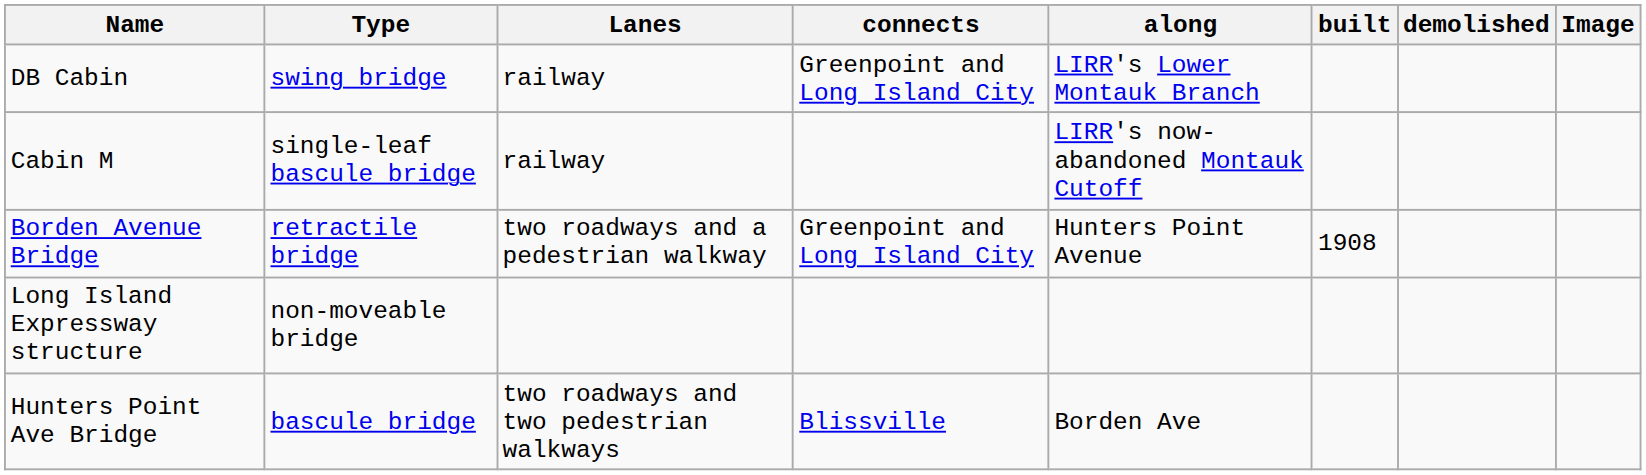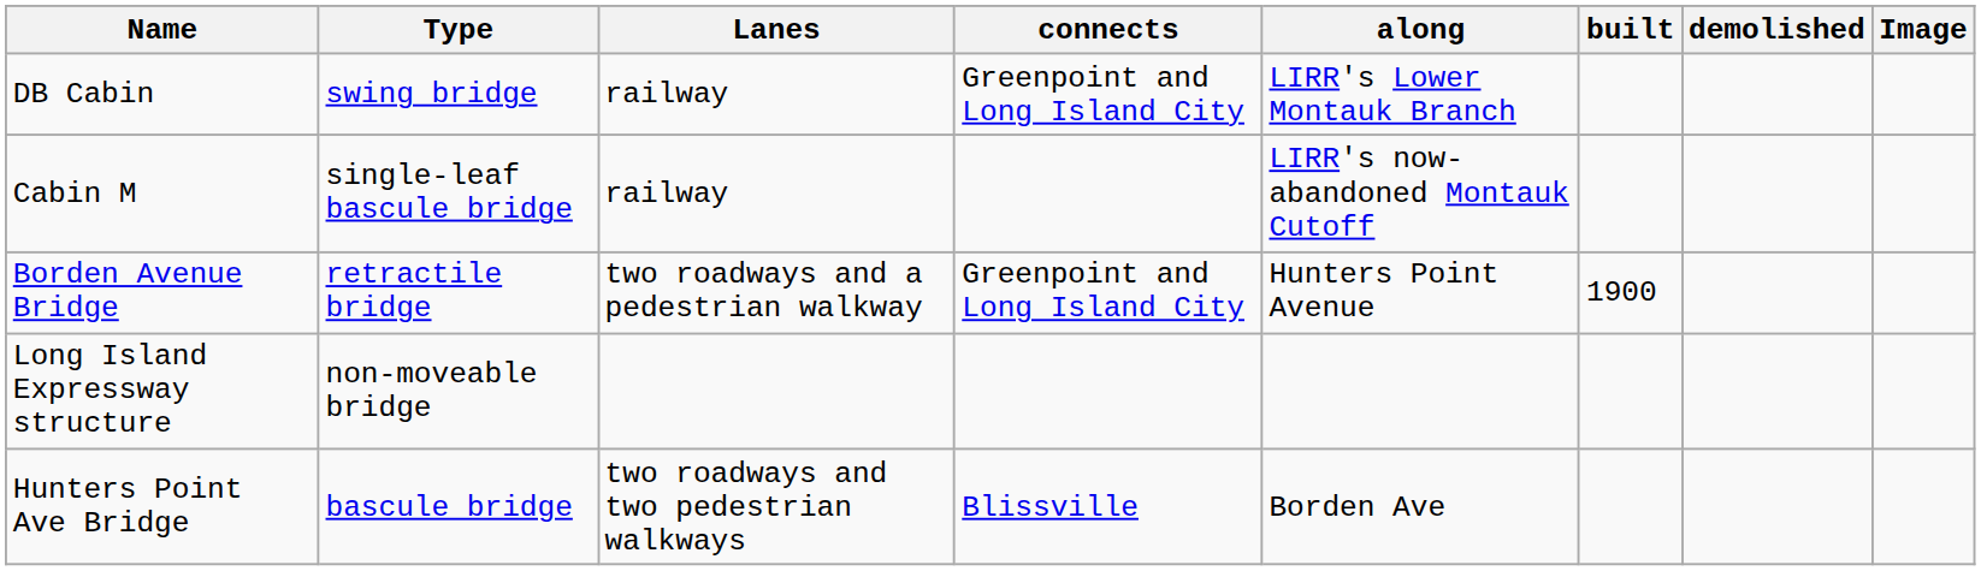Borden Avenue Bridge | built: 1908 -> 1900
